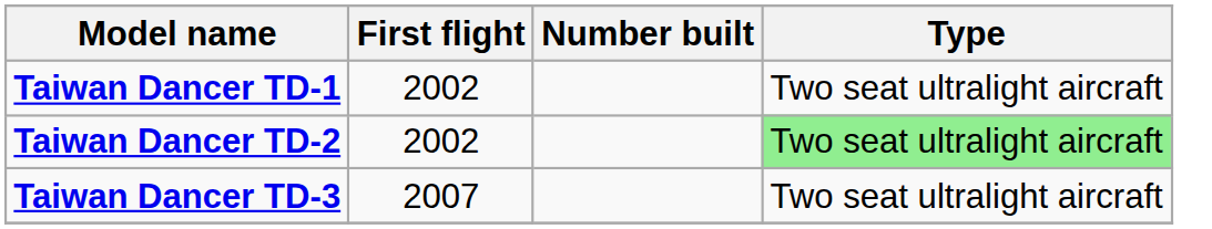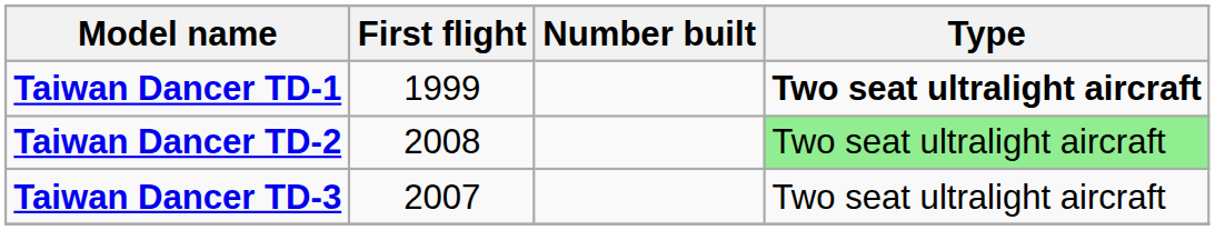Taiwan Dancer TD-1 | First flight: 2002 -> 1999
Taiwan Dancer TD-1 | Type: normal -> bold
Taiwan Dancer TD-2 | First flight: 2002 -> 2008
